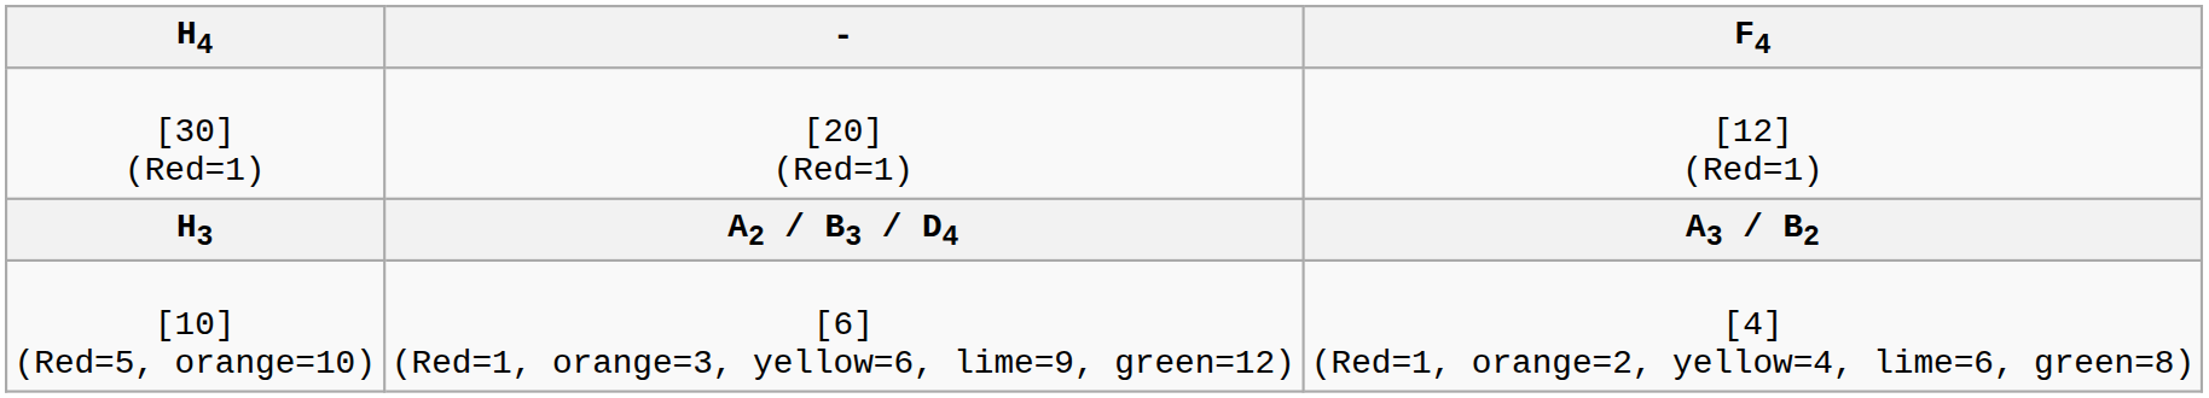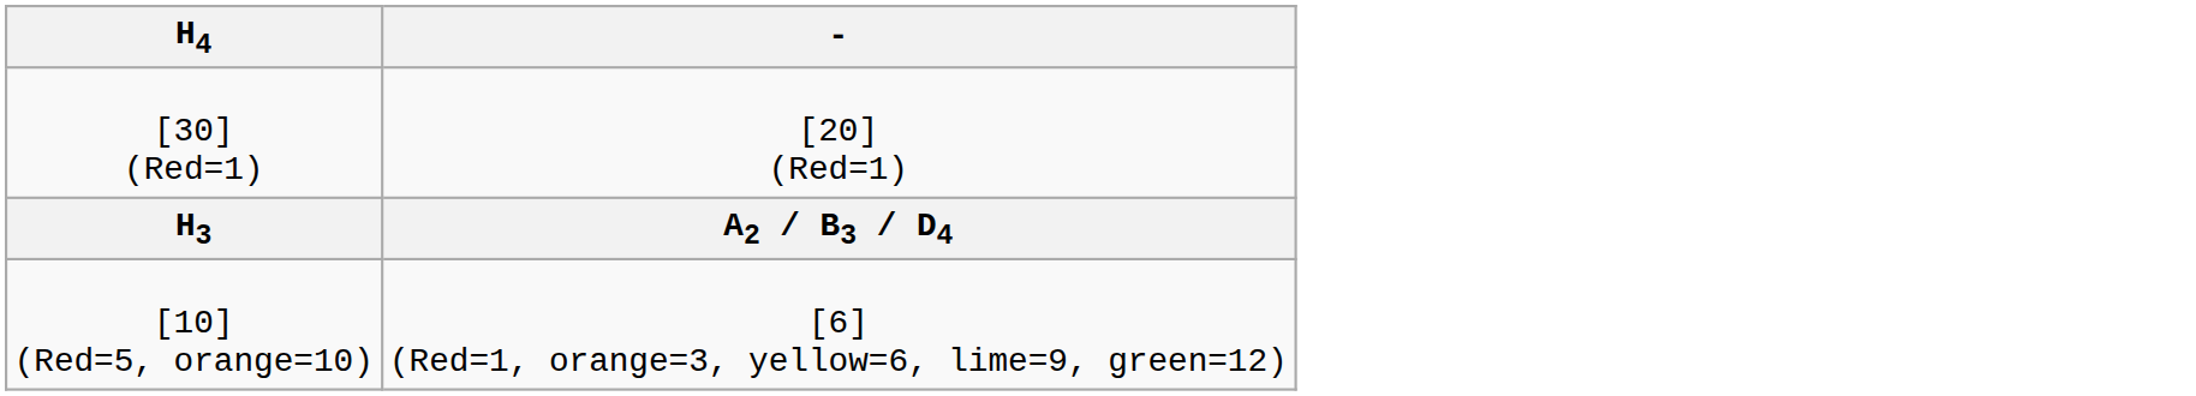- column: F4 | [12] (Red=1) | A3 / B2 | [4] (Red=1, orange=2, yellow=4, lime=6, green=8)
